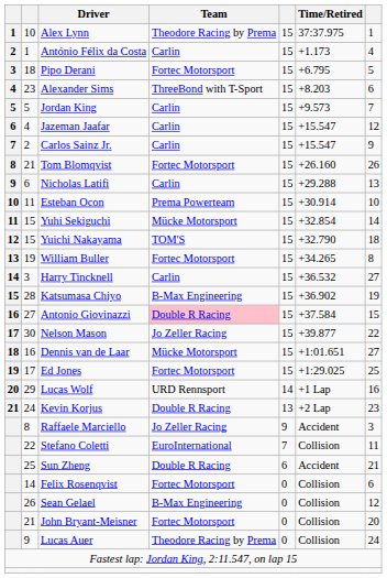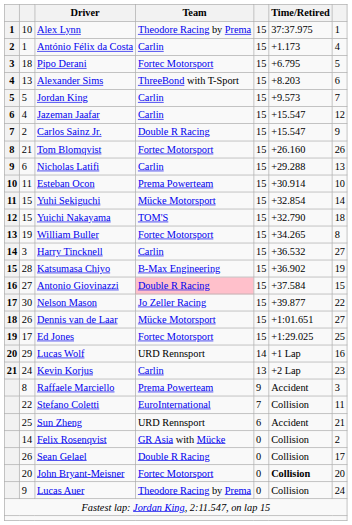Alexander Sims | column 2: 23 -> 13
Carlos Sainz Jr. | Team: Carlin -> Double R Racing
Dennis van de Laar | column 2: 16 -> 26
Kevin Korjus | Team: Double R Racing -> Carlin
Raffaele Marciello | Team: Jo Zeller Racing -> Prema Powerteam
Sun Zheng | Team: Double R Racing -> URD Rennsport
Felix Rosenqvist | Team: Fortec Motorsport -> GR Asia with Mücke
Felix Rosenqvist | column 7: 6 -> 2
Sean Gelael | Team: B-Max Engineering -> Double R Racing
Sean Gelael | column 7: 12 -> 17
John Bryant-Meisner | column 2: 21 -> 20
John Bryant-Meisner | Time/Retired: normal -> bold
